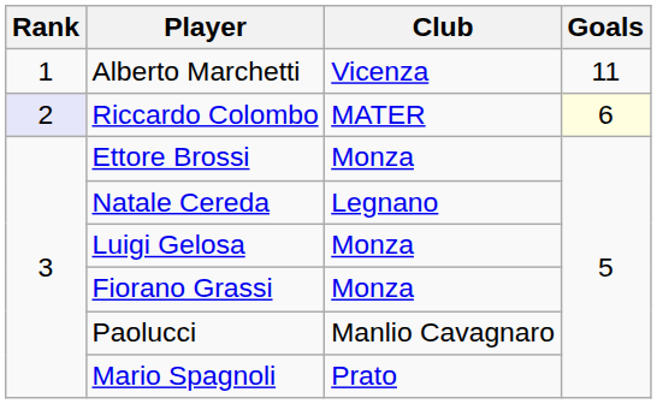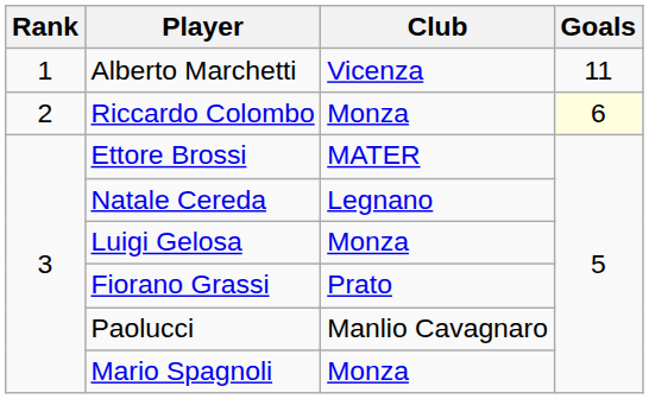Riccardo Colombo | Rank: lavender background -> no background
Riccardo Colombo | Club: MATER -> Monza
Ettore Brossi | Club: Monza -> MATER
Fiorano Grassi | Club: Monza -> Prato
Mario Spagnoli | Club: Prato -> Monza
